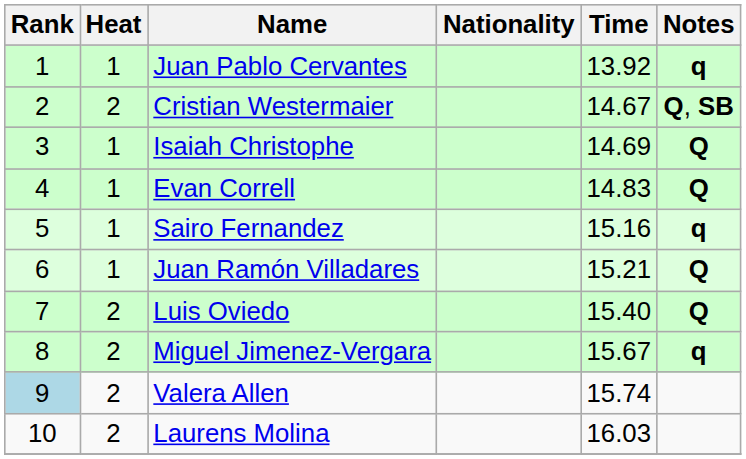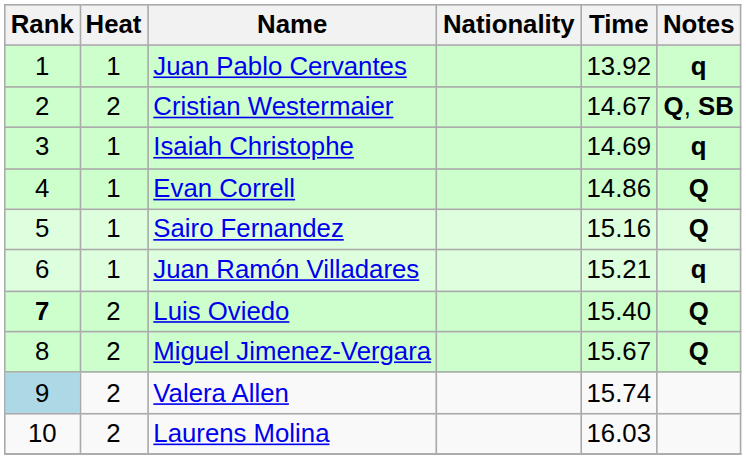Isaiah Christophe | Notes: Q -> q
Evan Correll | Time: 14.83 -> 14.86
Sairo Fernandez | Notes: q -> Q
Juan Ramón Villadares | Notes: Q -> q
Luis Oviedo | Rank: normal -> bold
Miguel Jimenez-Vergara | Notes: q -> Q
